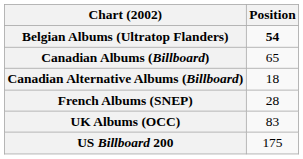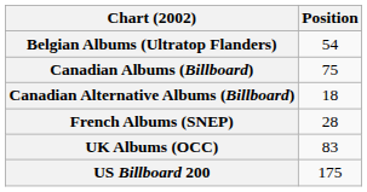Belgian Albums (Ultratop Flanders) | Position: bold -> normal
Canadian Albums (Billboard) | Position: 65 -> 75
